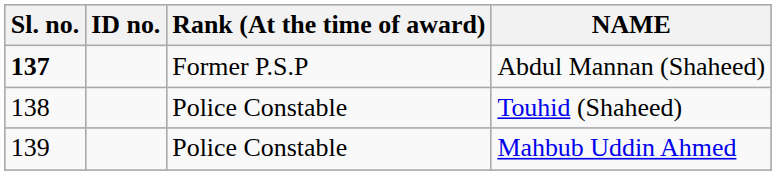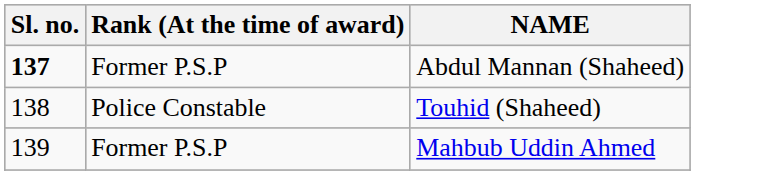- column: ID no.
Mahbub Uddin Ahmed | Rank (At the time of award): Police Constable -> Former P.S.P
